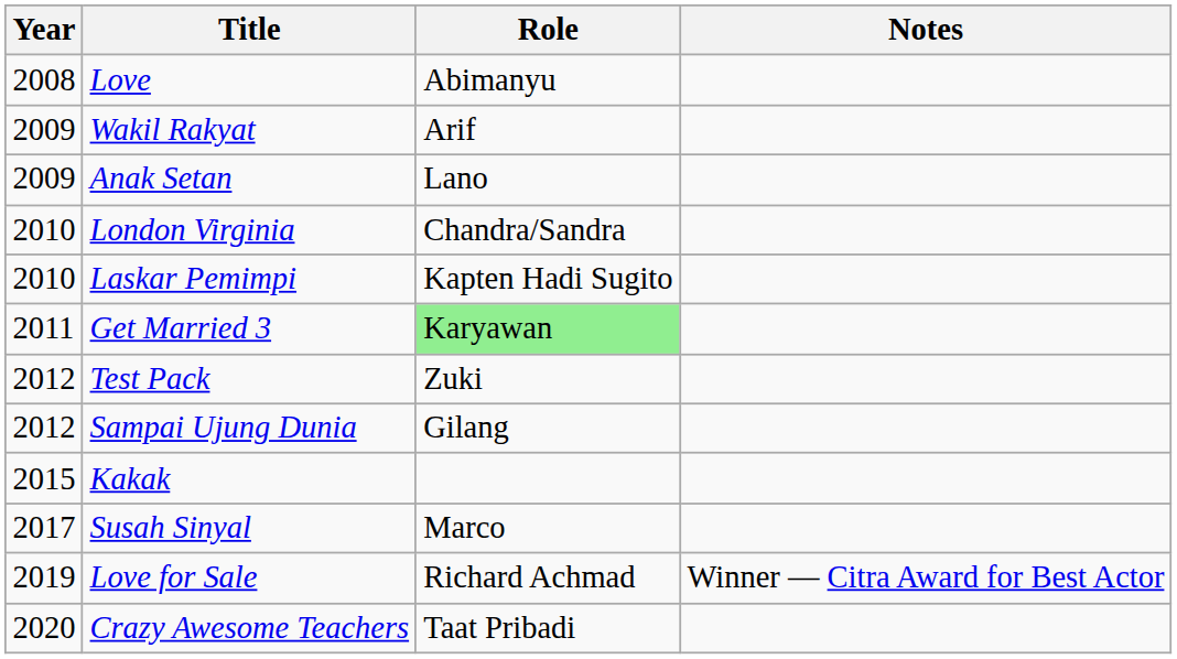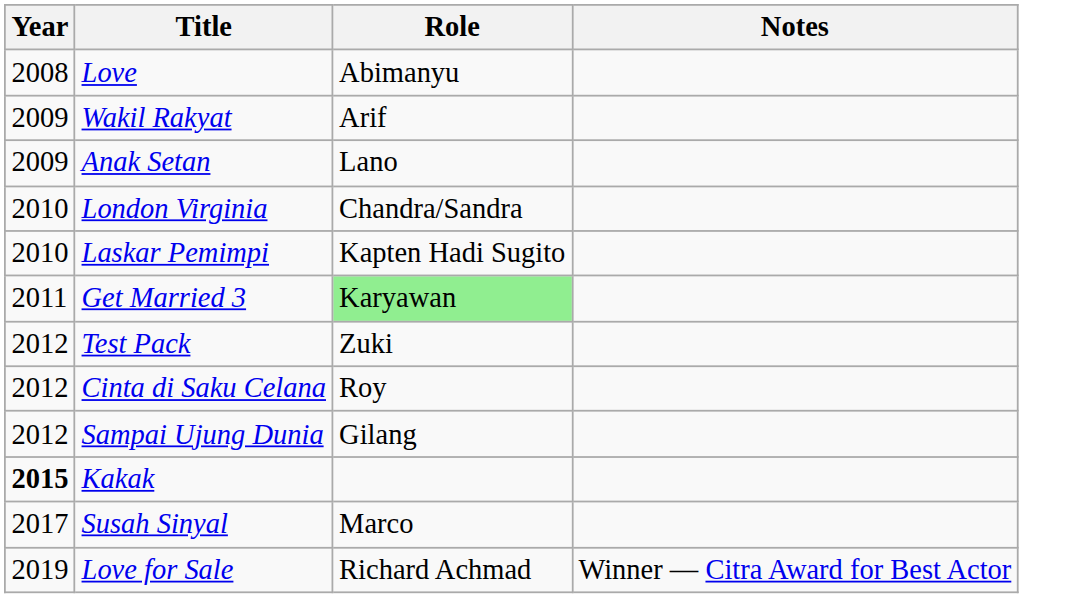+ row: 2012 | Cinta di Saku Celana | Roy
Kakak | Year: normal -> bold
- row: 2020 | Crazy Awesome Teachers | Taat Pribadi
